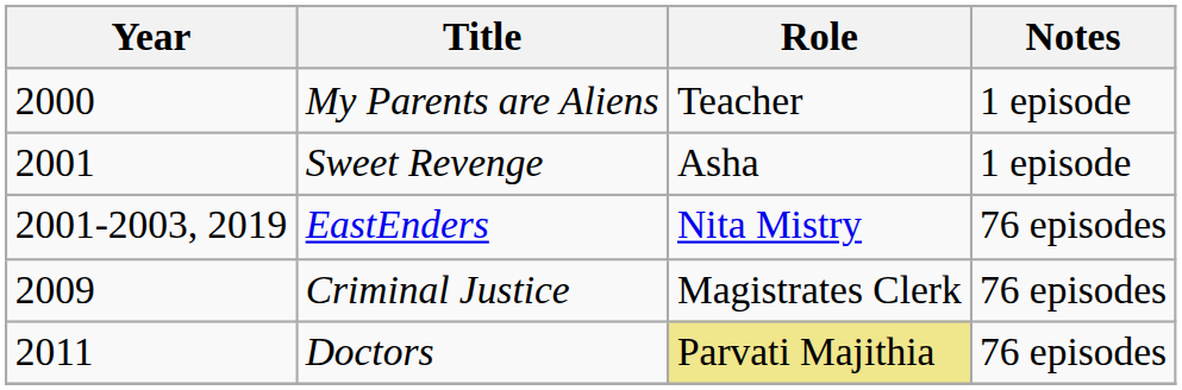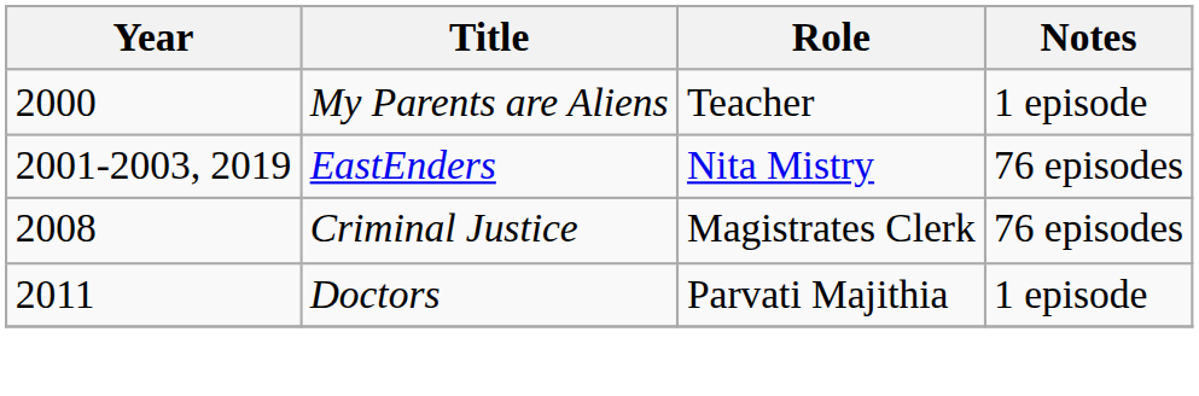- row: 2001 | Sweet Revenge | Asha | 1 episode
Criminal Justice | Year: 2009 -> 2008
Doctors | Role: khaki background -> no background
Doctors | Notes: 76 episodes -> 1 episode
